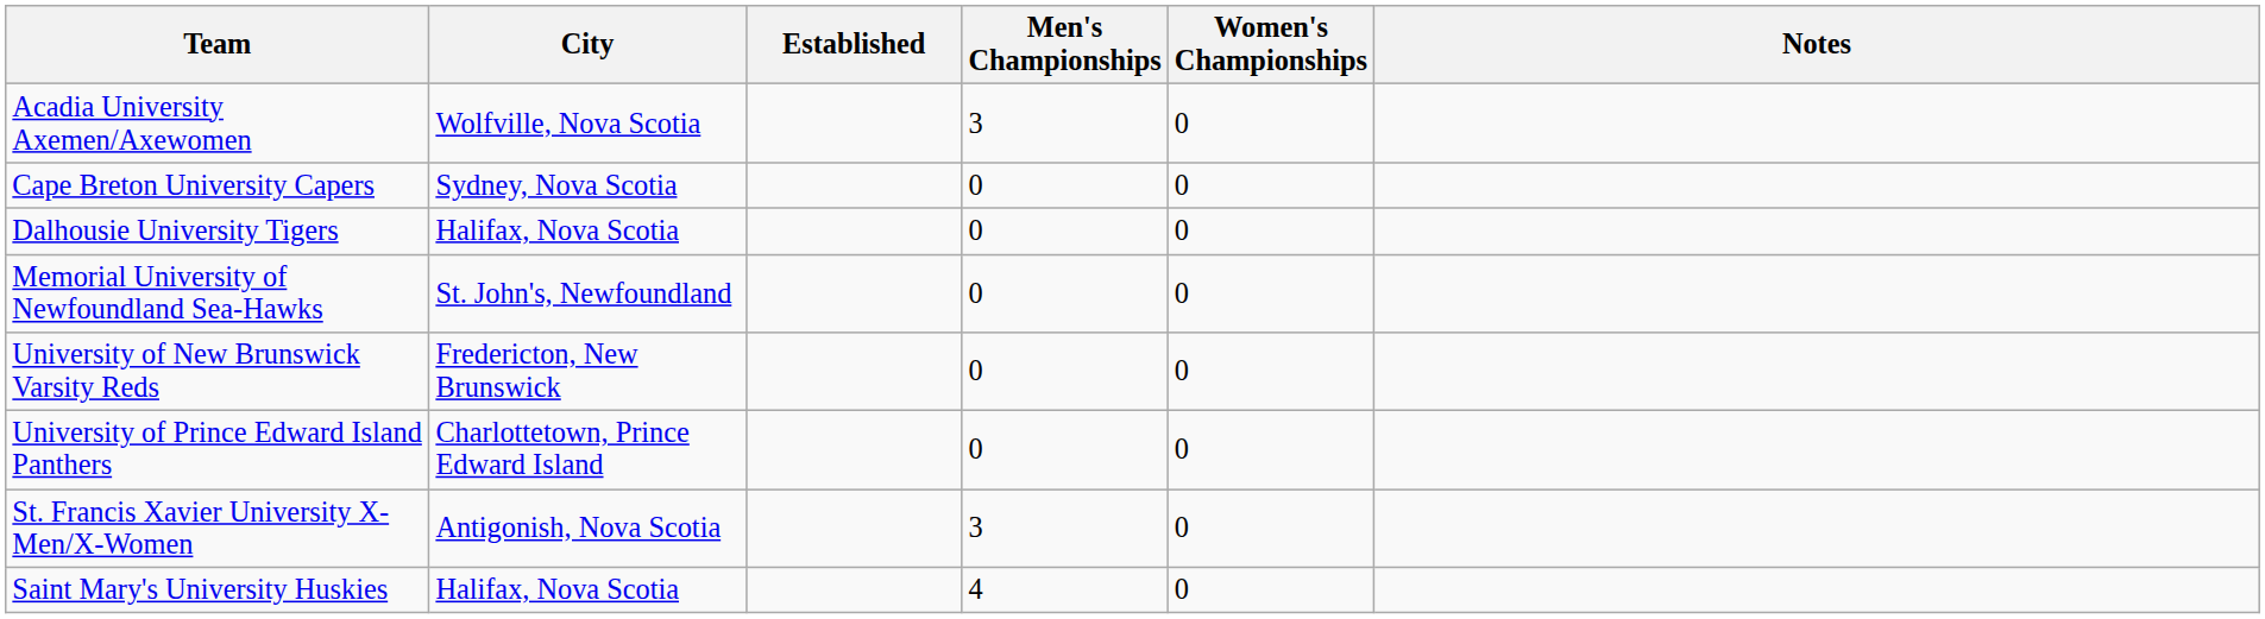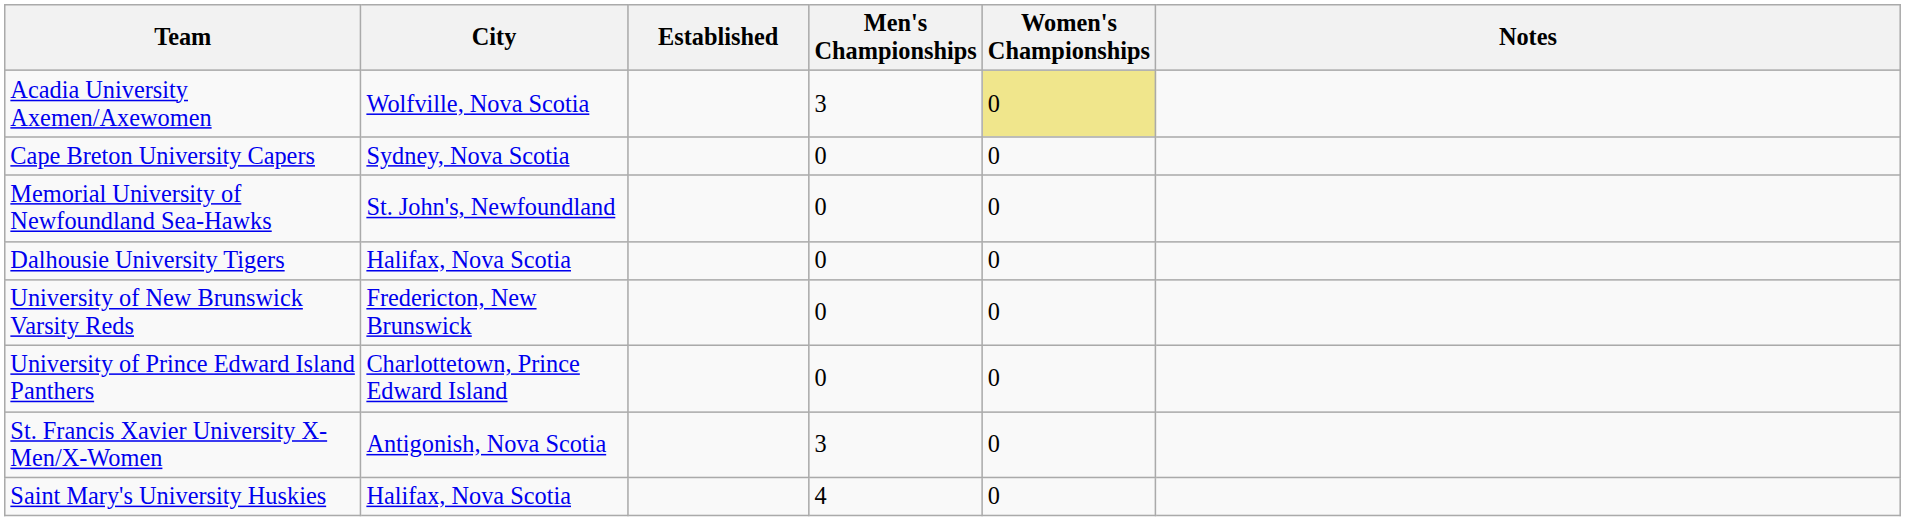Acadia University Axemen/Axewomen | Women's Championships: no background -> khaki background
rows swapped: Dalhousie University Tigers <-> Memorial University of Newfoundland Sea-Hawks
